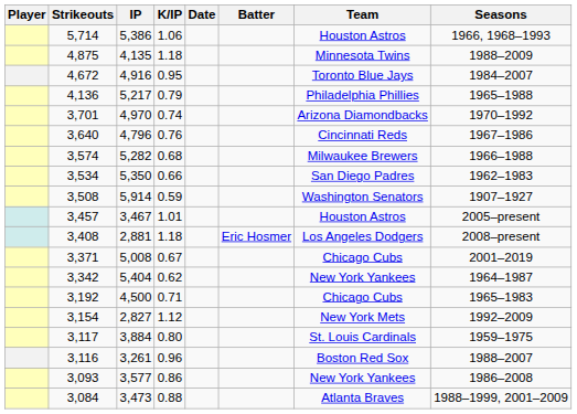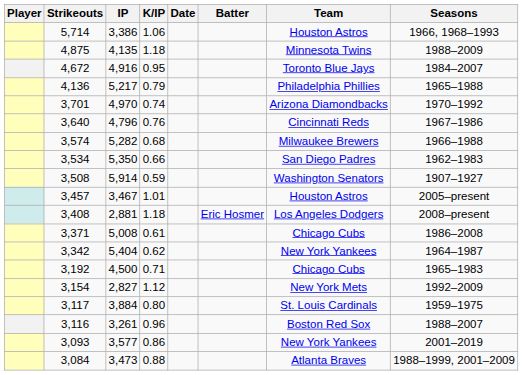5,714 | IP: 5,386 -> 3,386
3,371 | K/IP: 0.67 -> 0.61
3,371 | Seasons: 2001–2019 -> 1986–2008
3,093 | Seasons: 1986–2008 -> 2001–2019
